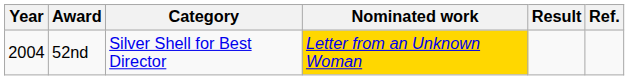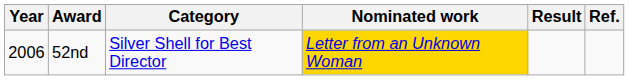52nd | Year: 2004 -> 2006
